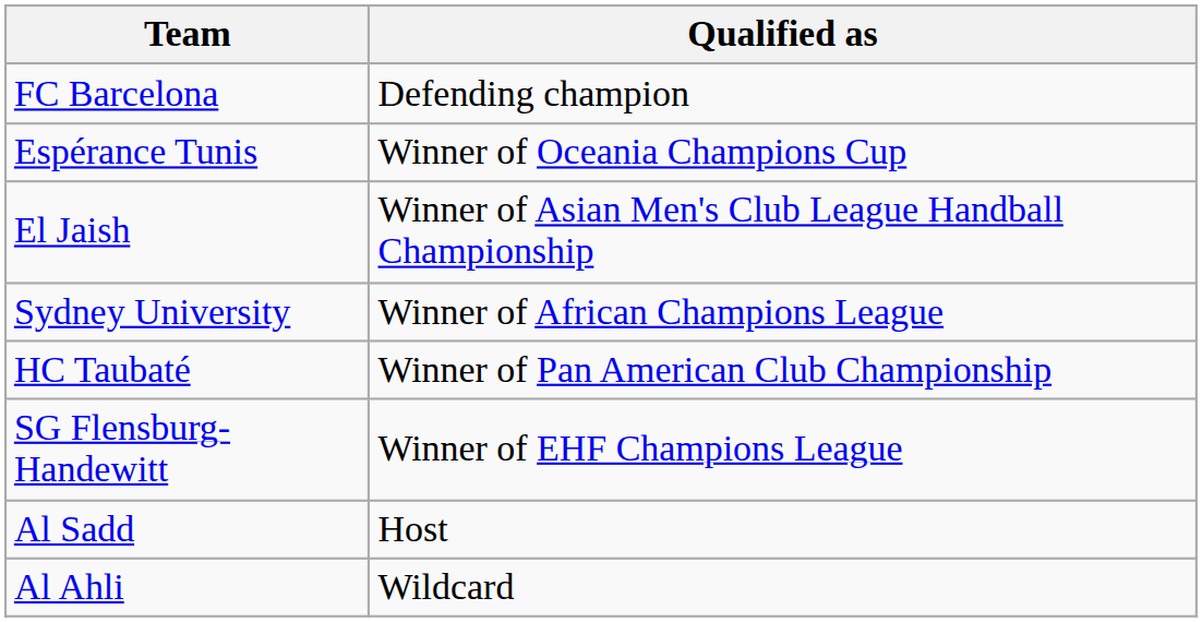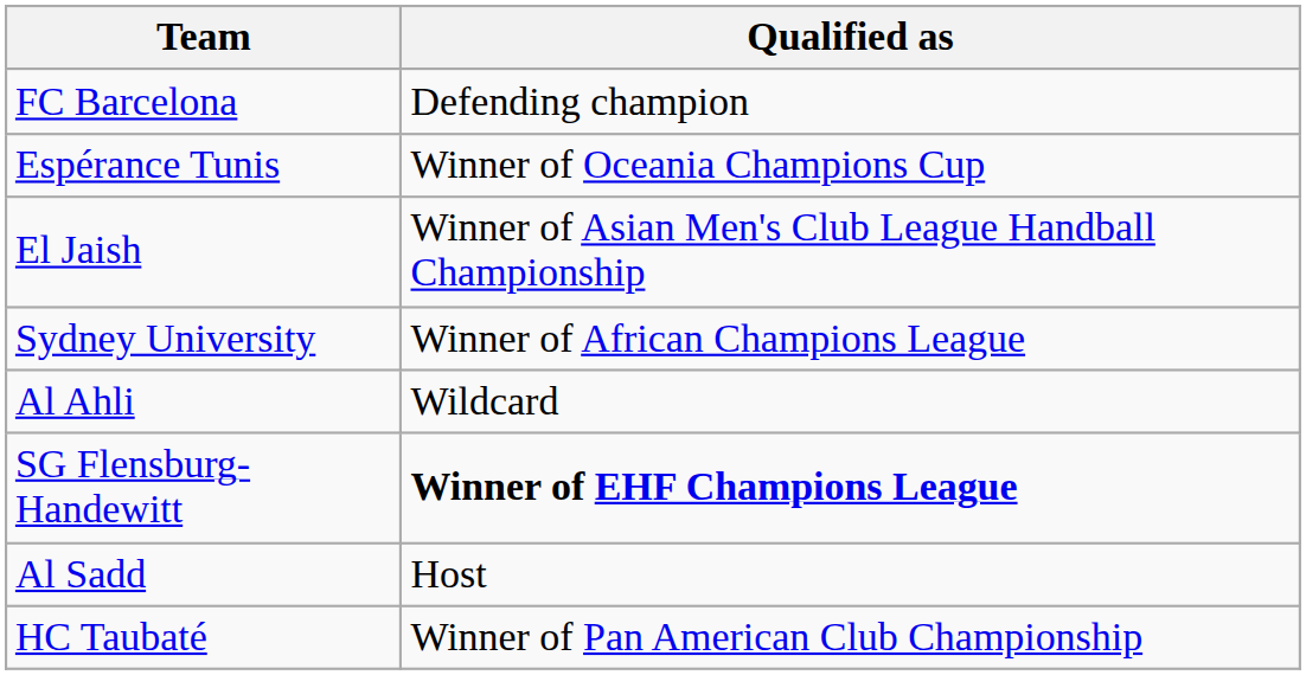rows swapped: HC Taubaté <-> Al Ahli
SG Flensburg-Handewitt | Qualified as: normal -> bold
